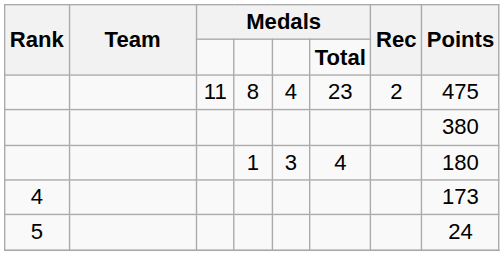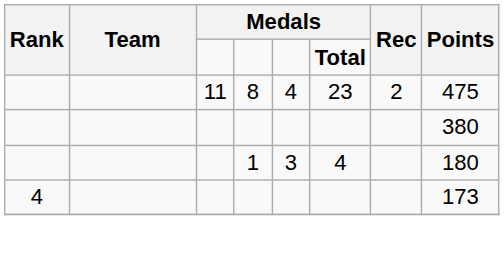- row: 5 | 24
